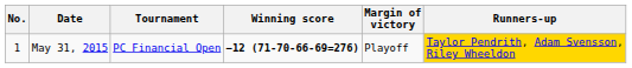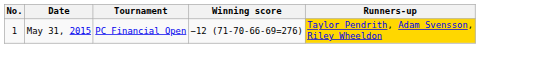- column: Margin of victory | Playoff
May 31, 2015 | Winning score: bold -> normal
